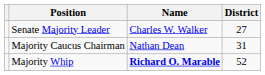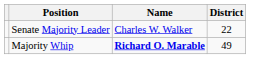Senate Majority Leader | District: 27 -> 22
- row: Majority Caucus Chairman | Nathan Dean | 31
Majority Whip | District: 52 -> 49
